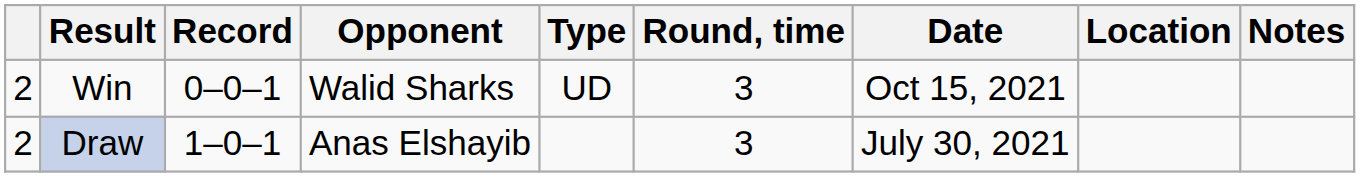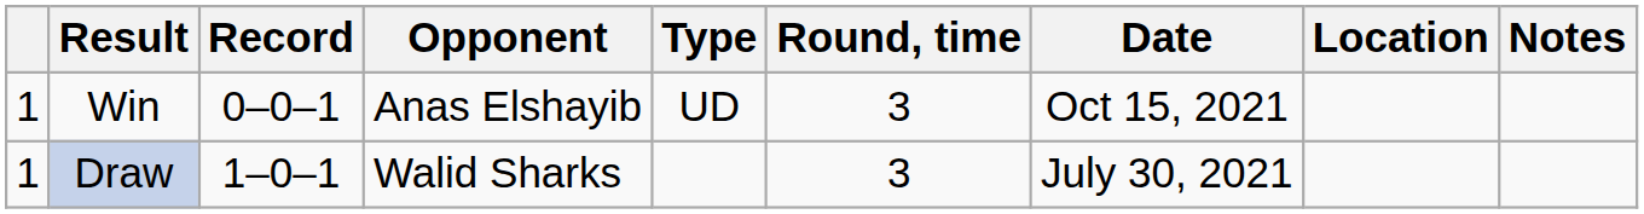Win | column 1: 2 -> 1
Win | Opponent: Walid Sharks -> Anas Elshayib
Draw | column 1: 2 -> 1
Draw | Opponent: Anas Elshayib -> Walid Sharks
